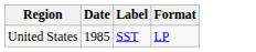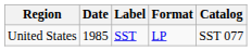+ column: Catalog | SST 077
